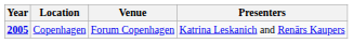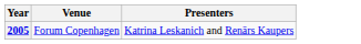- column: Location | Copenhagen
